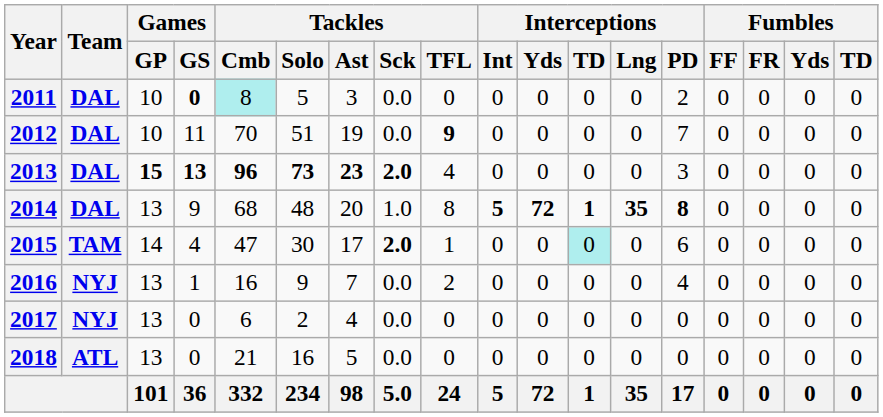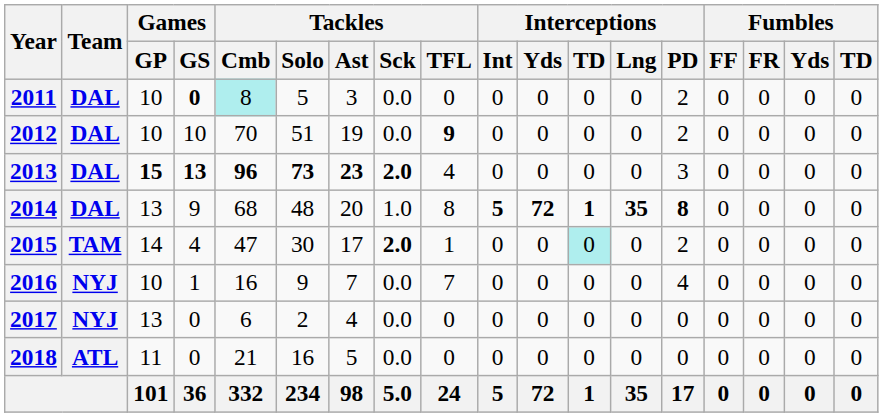2012 | Games / GS: 11 -> 10
2012 | Interceptions / PD: 7 -> 2
2015 | Interceptions / PD: 6 -> 2
2016 | Games / GP: 13 -> 10
2016 | Tackles / TFL: 2 -> 7
2018 | Games / GP: 13 -> 11
